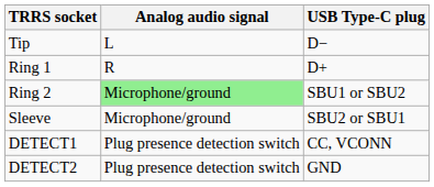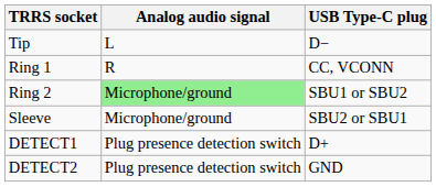Ring 1 | USB Type-C plug: D+ -> CC, VCONN
DETECT1 | USB Type-C plug: CC, VCONN -> D+
